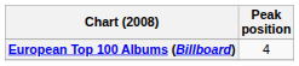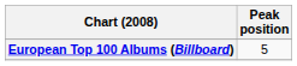European Top 100 Albums (Billboard) | Peak position: 4 -> 5
